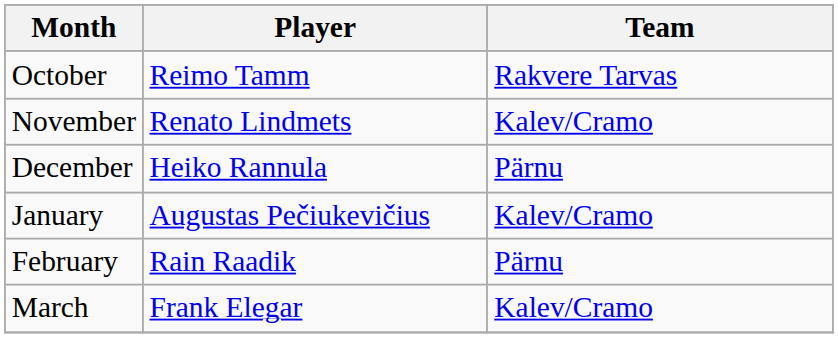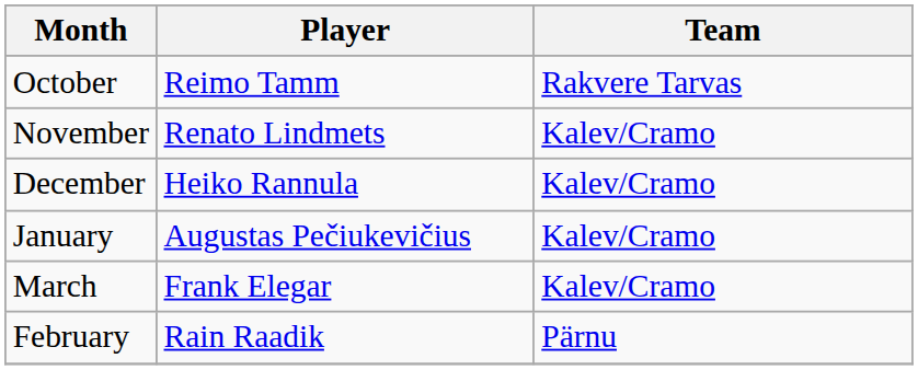December | Team: Pärnu -> Kalev/Cramo
rows swapped: February <-> March
